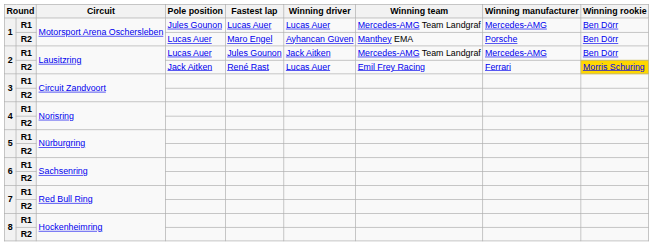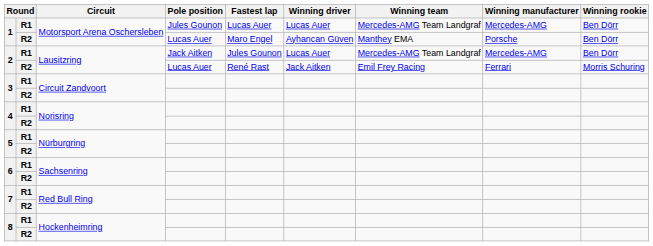2 / R1 | Pole position: Lucas Auer -> Jack Aitken
2 / R1 | Winning driver: Jack Aitken -> Lucas Auer
2 / R2 | Pole position: Jack Aitken -> Lucas Auer
2 / R2 | Winning driver: Lucas Auer -> Jack Aitken
2 / R2 | Winning rookie: gold background -> no background
